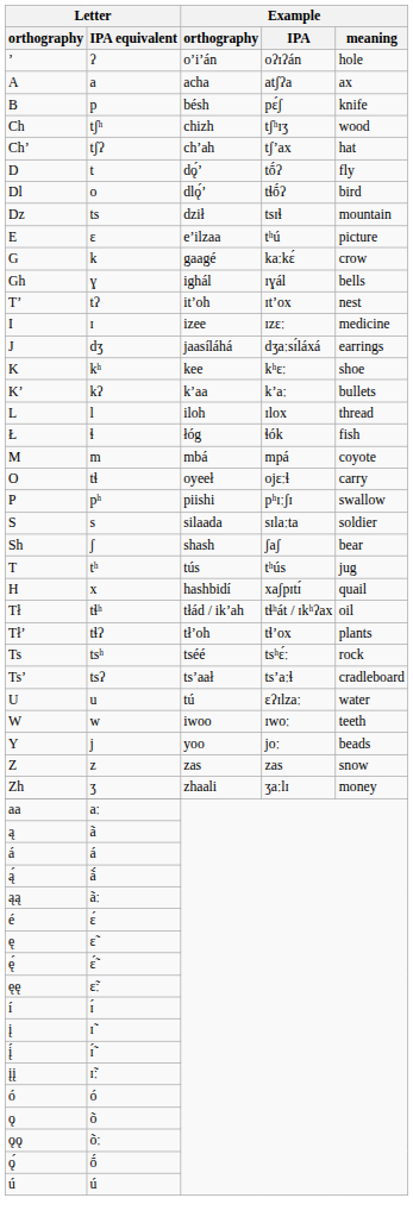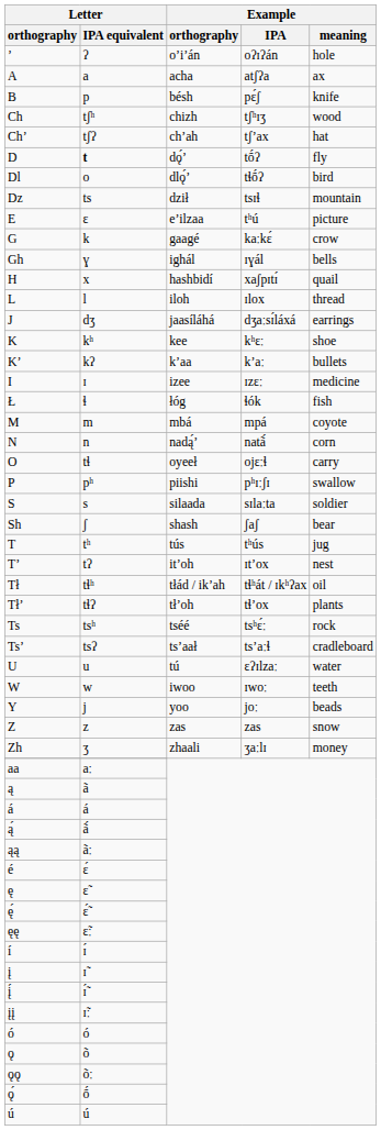D | Letter / IPA equivalent: normal -> bold
rows swapped: H <-> Tʼ
rows swapped: I <-> L
+ row: N | n | nadą́ʼ | natã́ | corn
